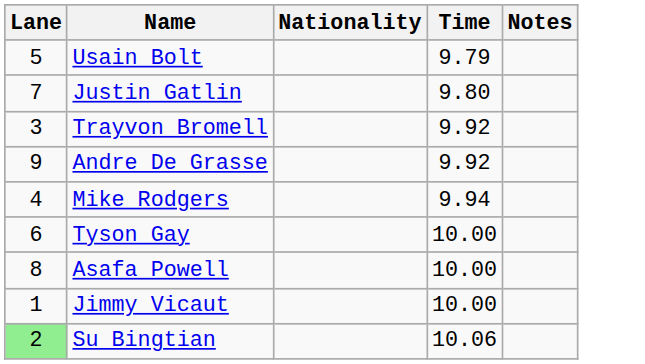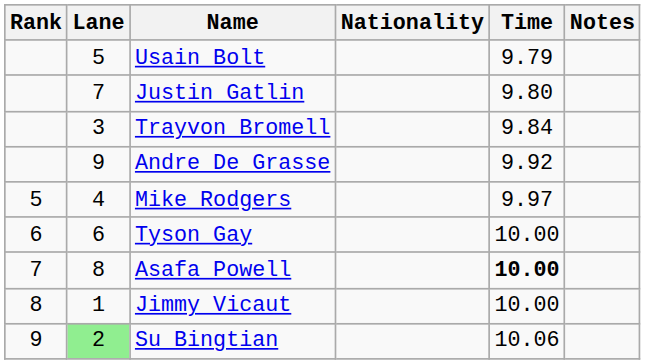+ column: Rank | 5 | 6 | 7 | 8 | 9
Trayvon Bromell | Time: 9.92 -> 9.84
Mike Rodgers | Time: 9.94 -> 9.97
Asafa Powell | Time: normal -> bold
